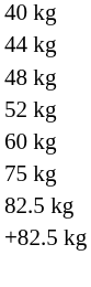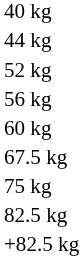- row: 48 kg
+ row: 56 kg
+ row: 67.5 kg
